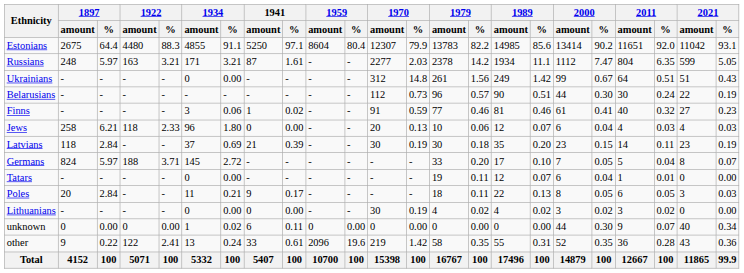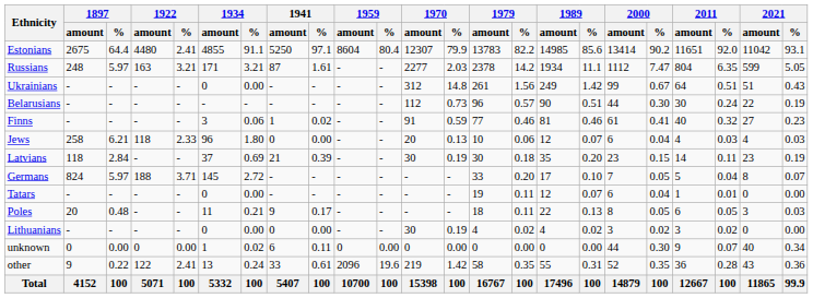Estonians | 1922 / %: 88.3 -> 2.41
Poles | 1897 / %: 2.84 -> 0.48
